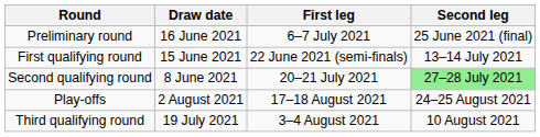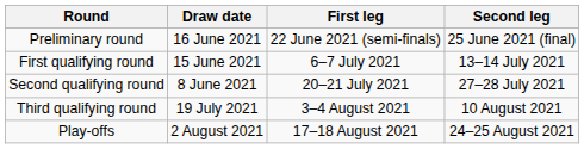Preliminary round | First leg: 6–7 July 2021 -> 22 June 2021 (semi-finals)
First qualifying round | First leg: 22 June 2021 (semi-finals) -> 6–7 July 2021
Second qualifying round | Second leg: lightgreen background -> no background
rows swapped: Third qualifying round <-> Play-offs
